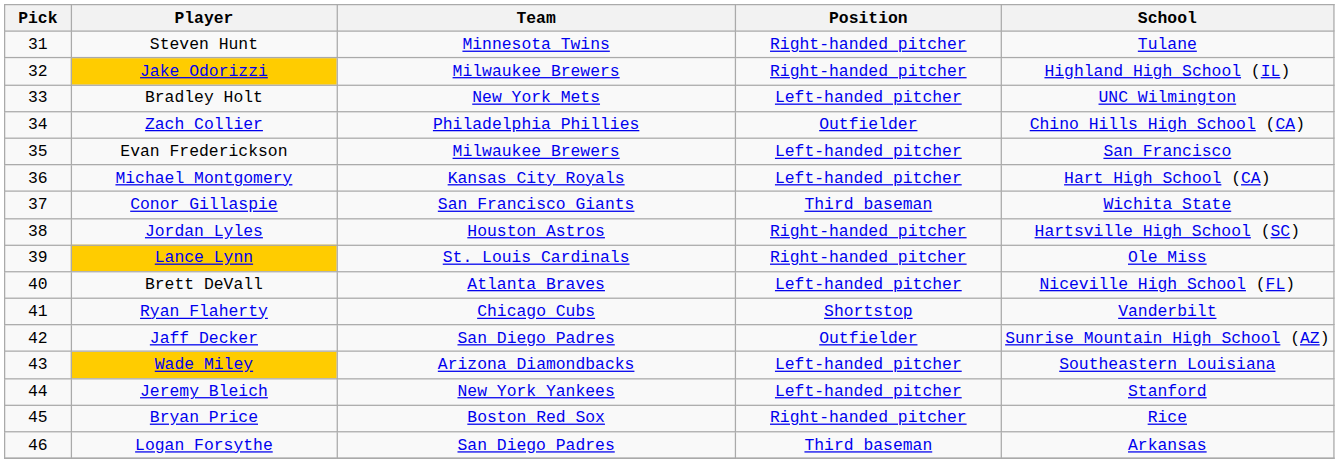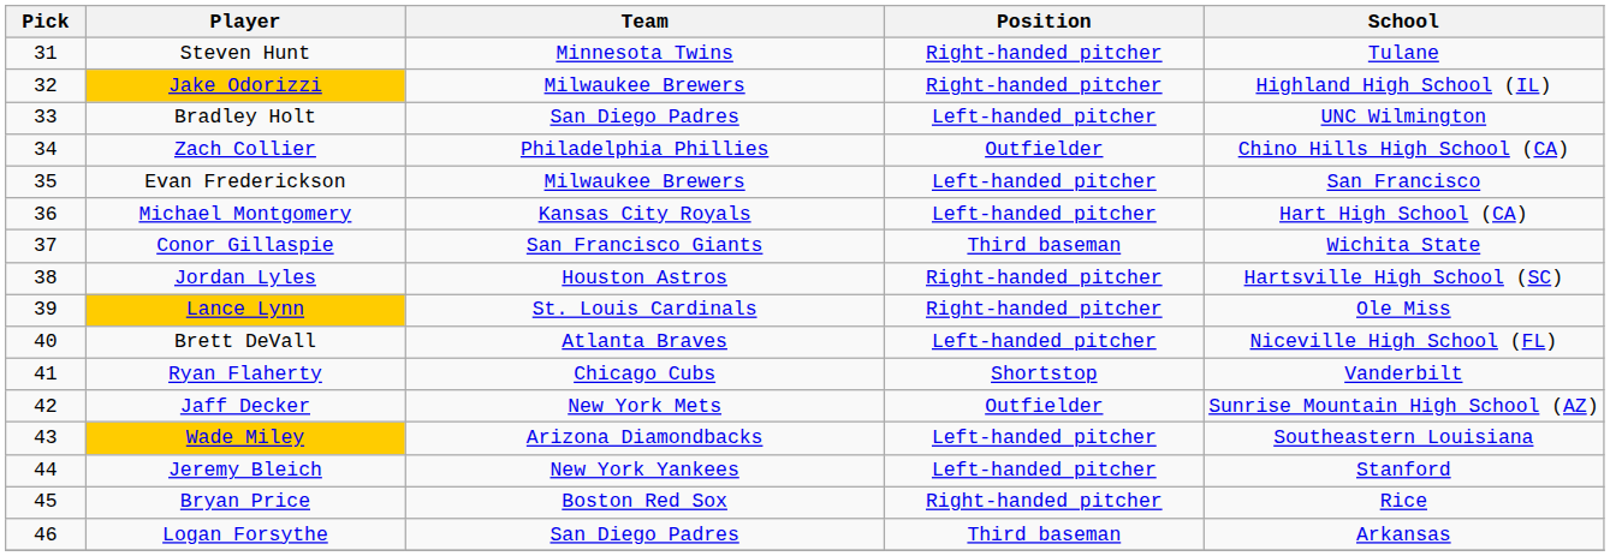Bradley Holt | Team: New York Mets -> San Diego Padres
Jaff Decker | Team: San Diego Padres -> New York Mets
